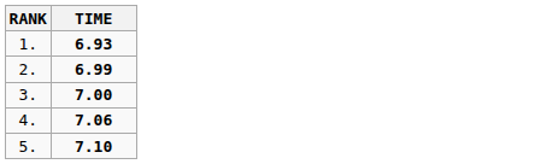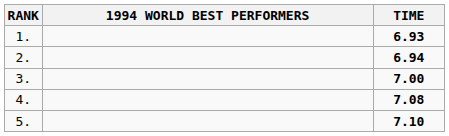+ column: 1994 WORLD BEST PERFORMERS
2. | TIME: 6.99 -> 6.94
4. | TIME: 7.06 -> 7.08
